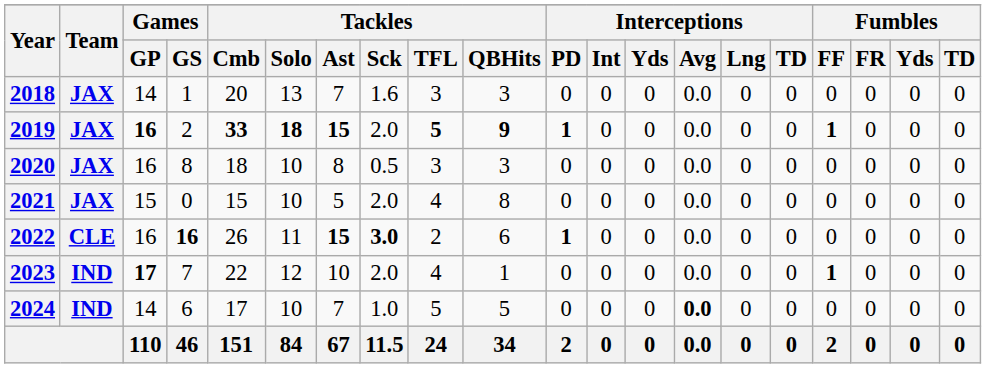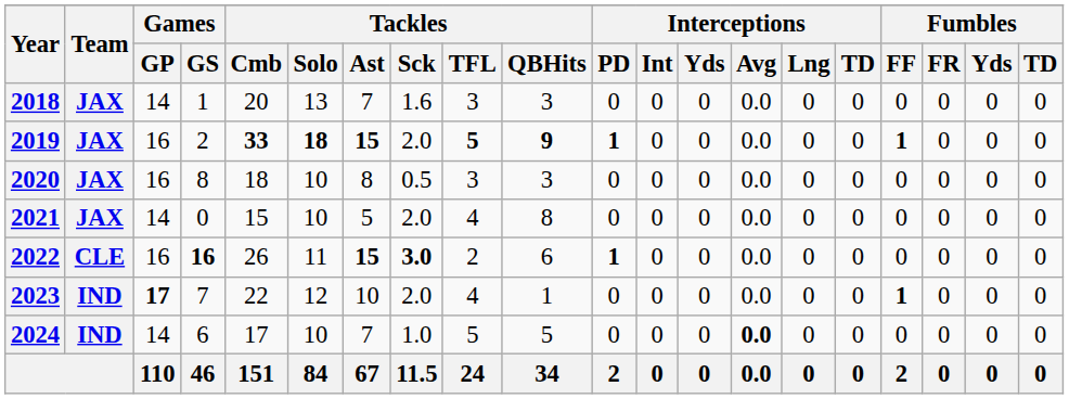2019 | Games / GP: bold -> normal
2021 | Games / GP: 15 -> 14
